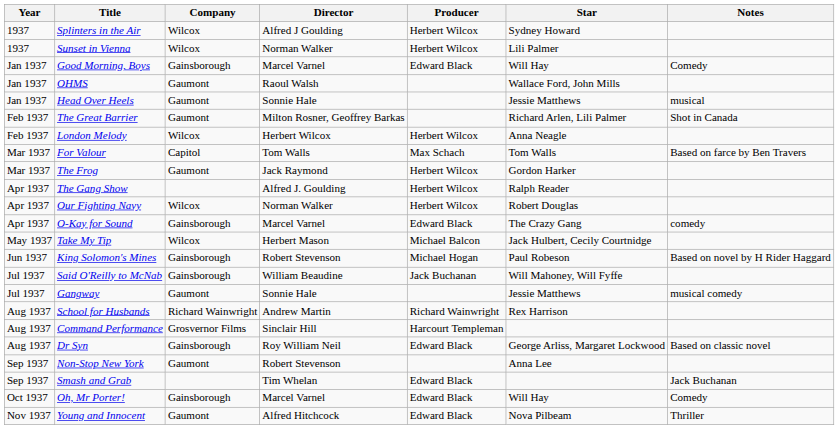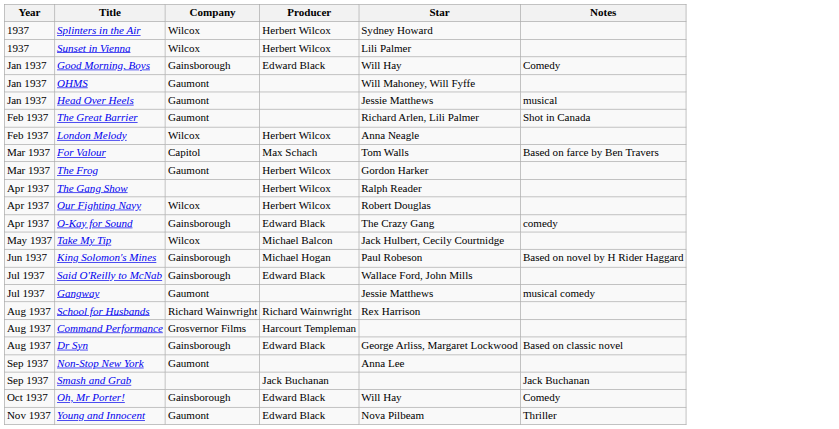- column: Director | Alfred J Goulding | Norman Walker | Marcel Varnel | Raoul Walsh | Sonnie Hale | Milton Rosner, Geoffrey Barkas | Herbert Wilcox | Tom Walls | Jack Raymond | Alfred J. Goulding | Norman Walker | Marcel Varnel | Herbert Mason | Robert Stevenson | William Beaudine | Sonnie Hale | Andrew Martin | Sinclair Hill | Roy William Neil | Robert Stevenson | Tim Whelan | Marcel Varnel | Alfred Hitchcock
OHMS | Star: Wallace Ford, John Mills -> Will Mahoney, Will Fyffe
Said O'Reilly to McNab | Producer: Jack Buchanan -> Edward Black
Said O'Reilly to McNab | Star: Will Mahoney, Will Fyffe -> Wallace Ford, John Mills
Smash and Grab | Producer: Edward Black -> Jack Buchanan
